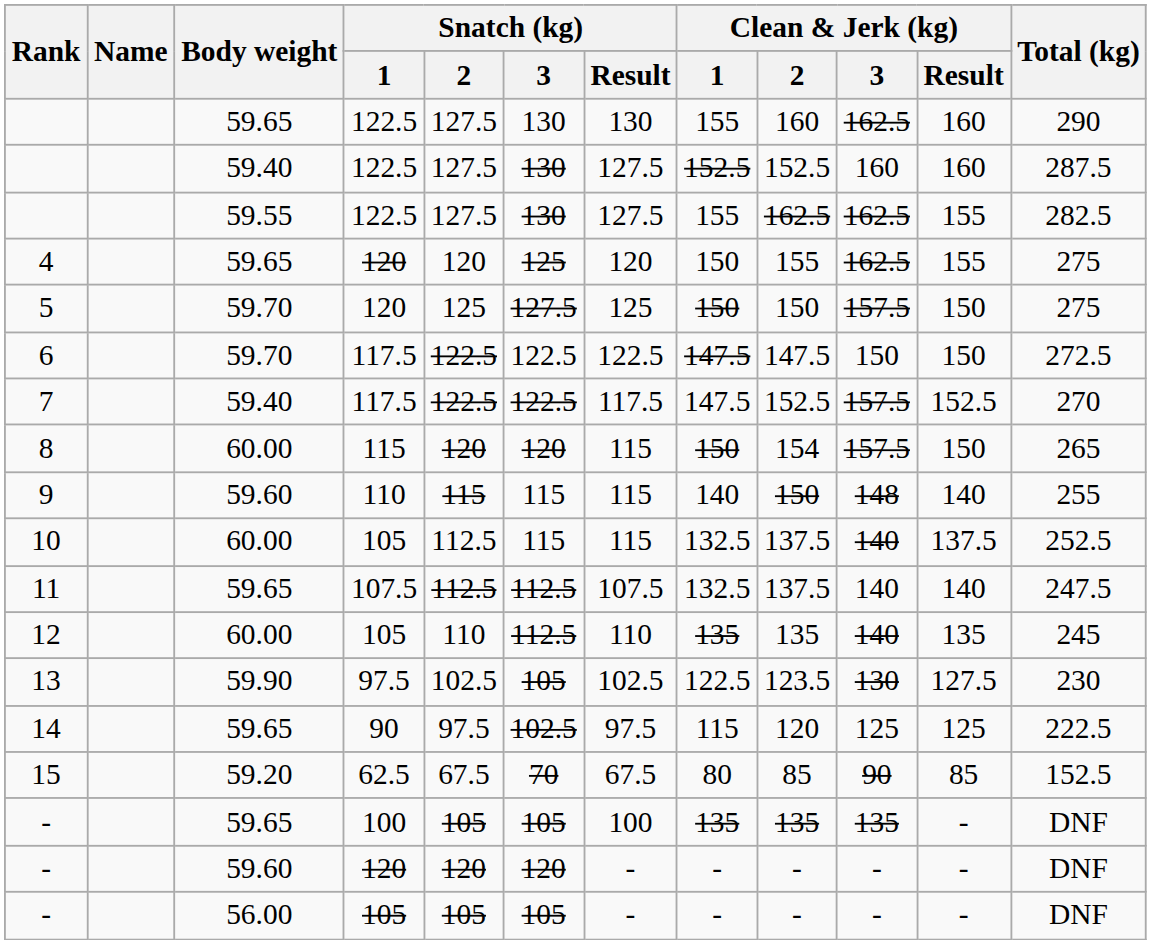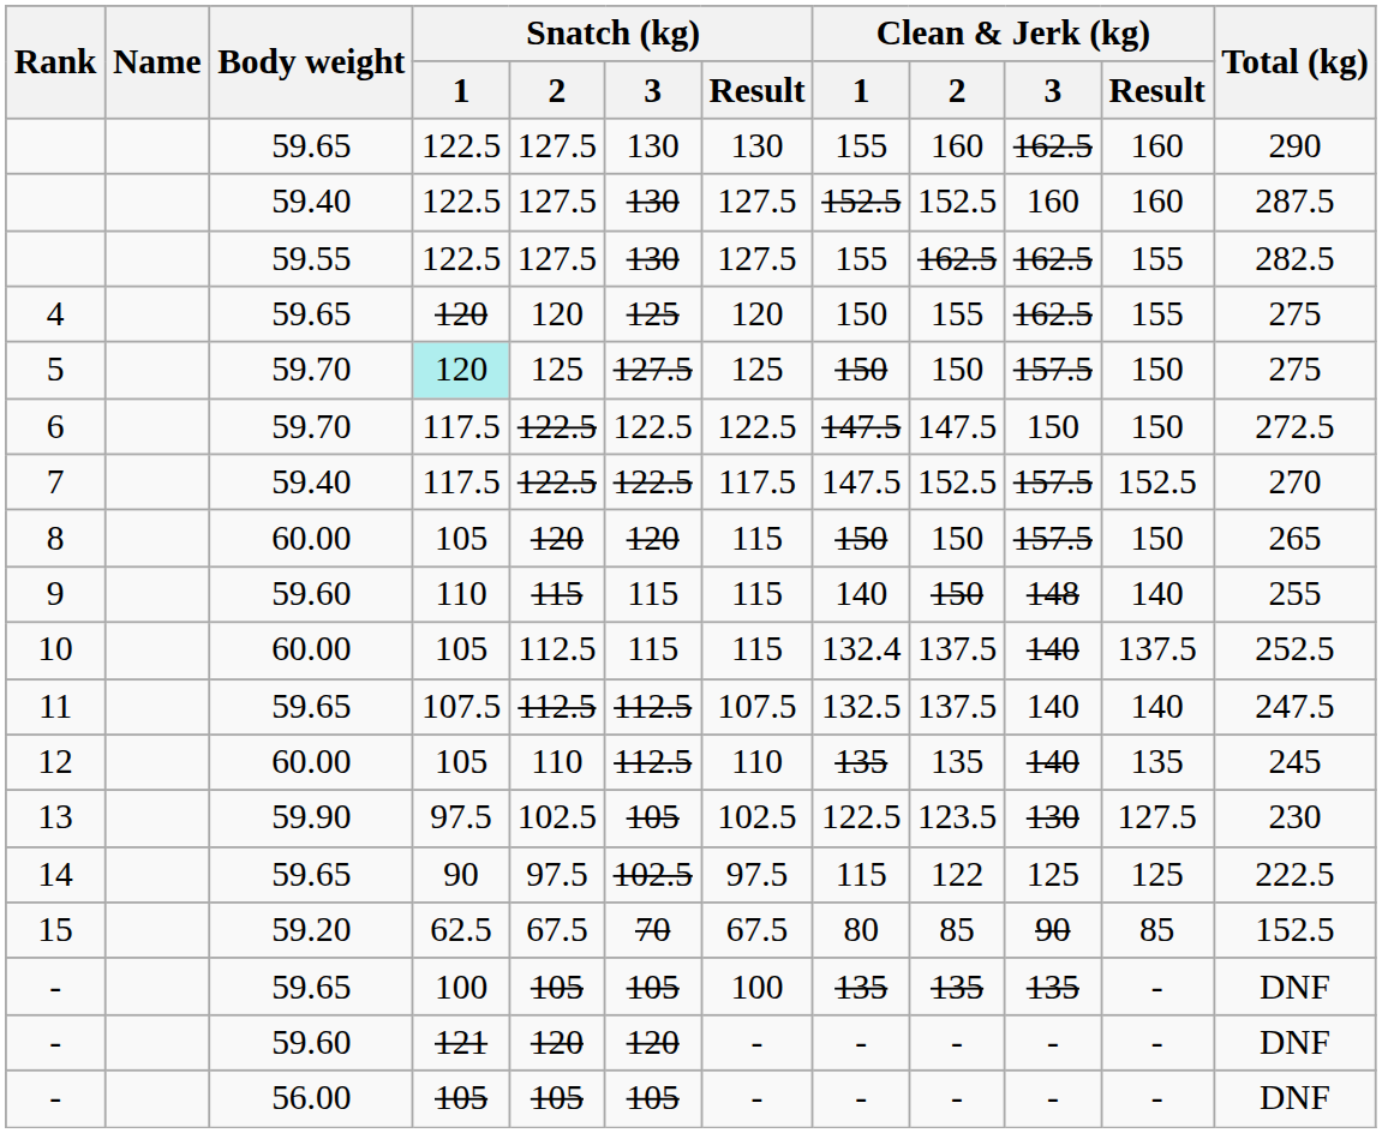5 | Snatch (kg) / 1: no background -> paleturquoise background
8 | Snatch (kg) / 1: 115 -> 105
8 | Clean & Jerk (kg) / 2: 154 -> 150
10 | Clean & Jerk (kg) / 1: 132.5 -> 132.4
14 | Clean & Jerk (kg) / 2: 120 -> 122
- / 59.60 | Snatch (kg) / 1: 120 -> 121
